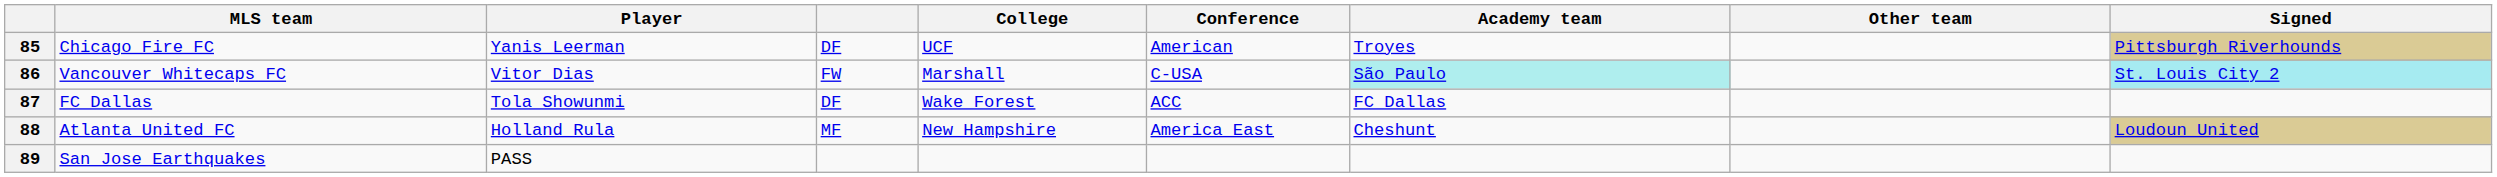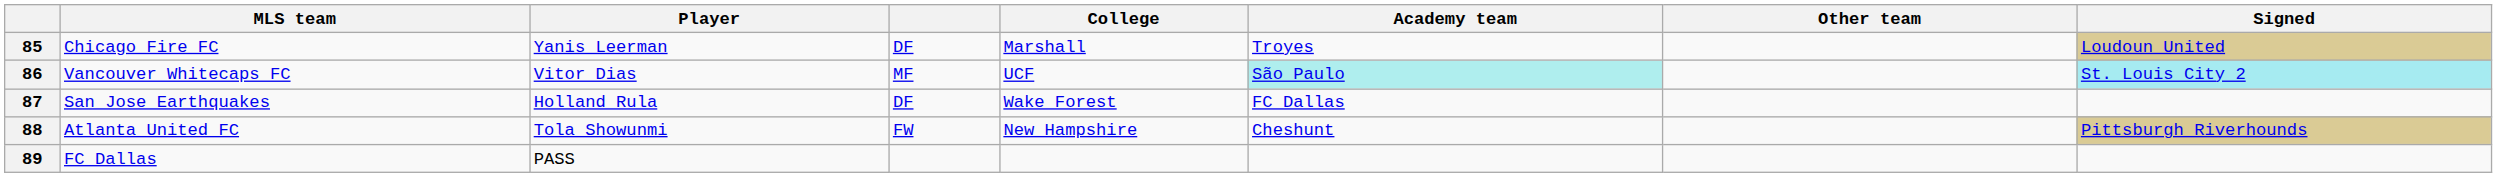- column: Conference | American | C-USA | ACC | America East
85 | College: UCF -> Marshall
85 | Signed: Pittsburgh Riverhounds -> Loudoun United
86 | column 4: FW -> MF
86 | College: Marshall -> UCF
87 | MLS team: FC Dallas -> San Jose Earthquakes
87 | Player: Tola Showunmi -> Holland Rula
88 | Player: Holland Rula -> Tola Showunmi
88 | column 4: MF -> FW
88 | Signed: Loudoun United -> Pittsburgh Riverhounds
89 | MLS team: San Jose Earthquakes -> FC Dallas
